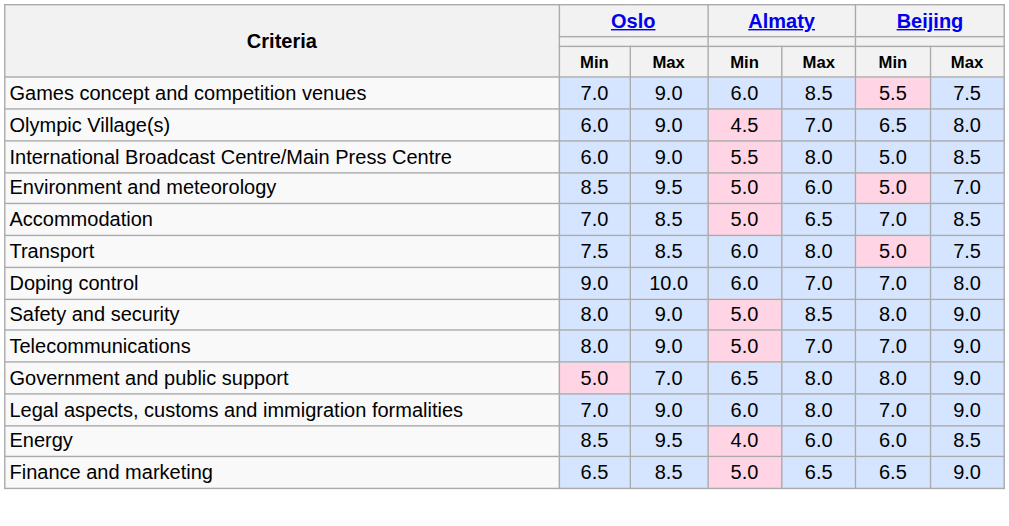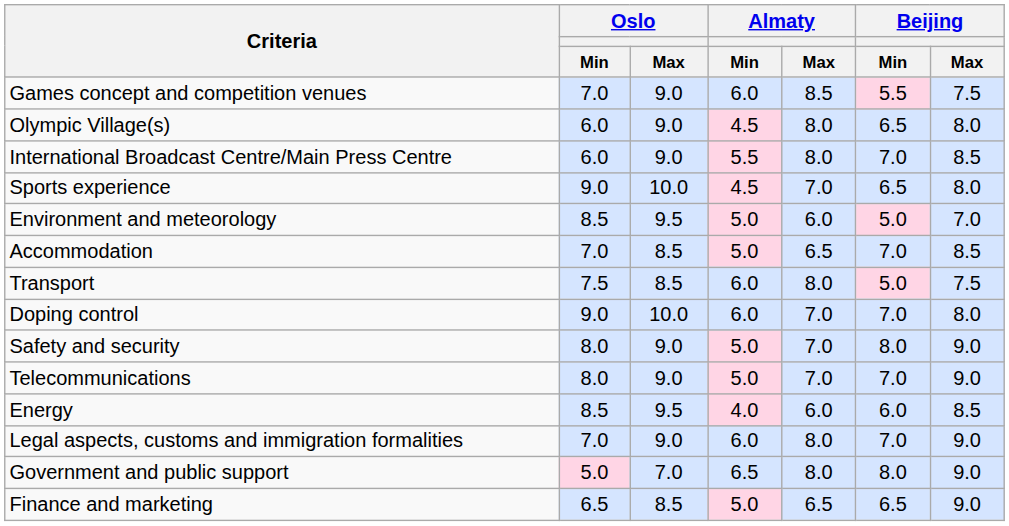Olympic Village(s) | Almaty / Max: 7.0 -> 8.0
International Broadcast Centre/Main Press Centre | Beijing / Min: 5.0 -> 7.0
+ row: Sports experience | 9.0 | 10.0 | 4.5 | 7.0 | 6.5 | 8.0
Safety and security | Almaty / Max: 8.5 -> 7.0
rows swapped: Energy <-> Government and public support
